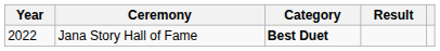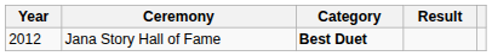Jana Story Hall of Fame | Year: 2022 -> 2012
